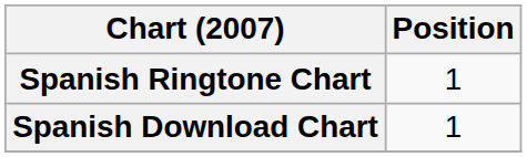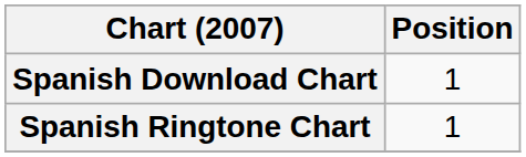rows swapped: Spanish Download Chart <-> Spanish Ringtone Chart
